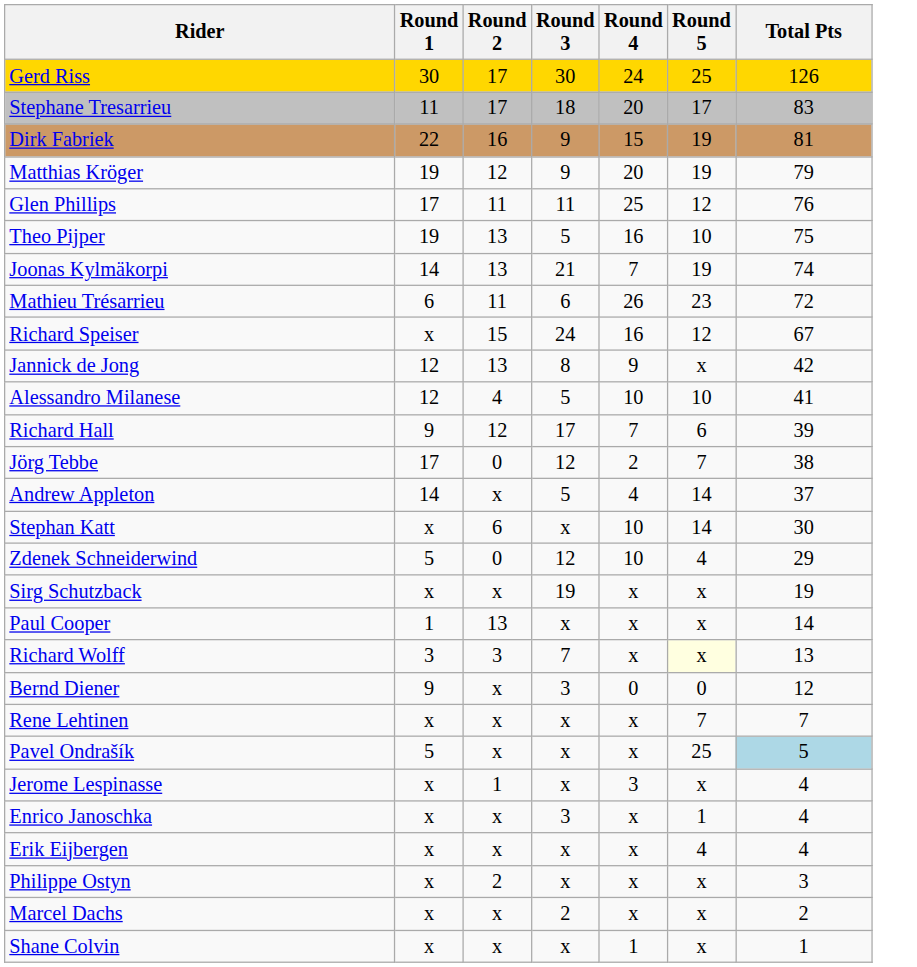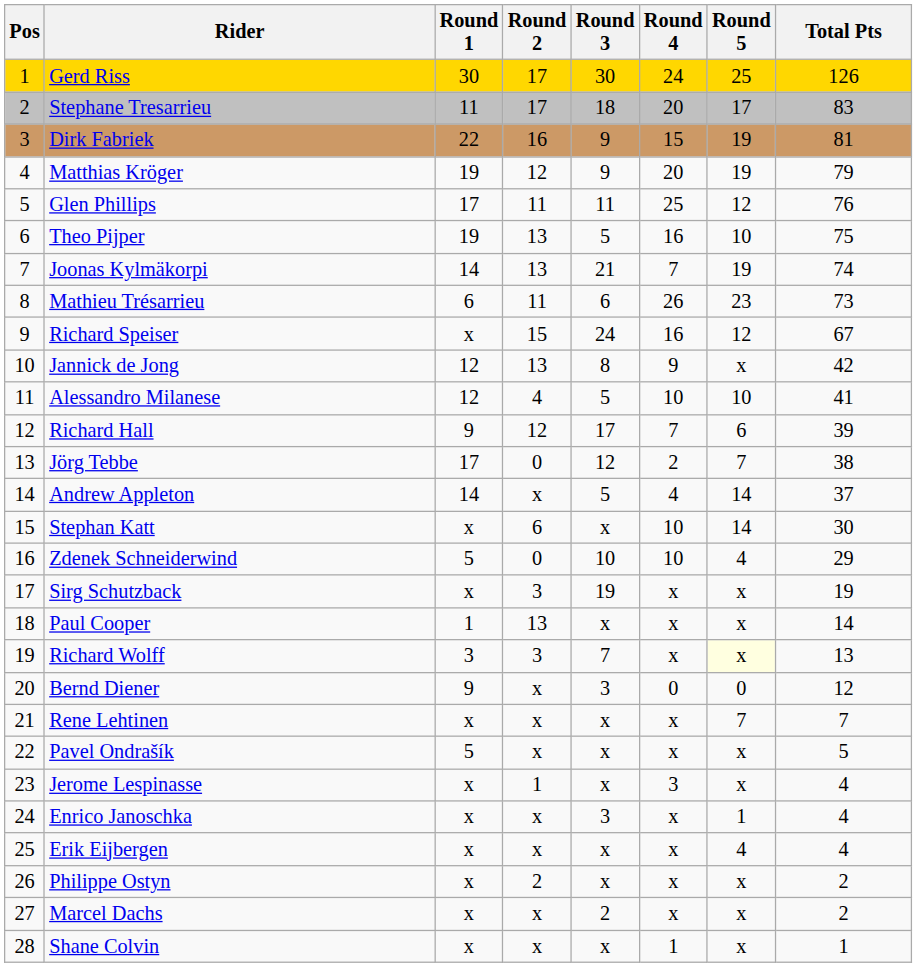+ column: Pos | 1 | 2 | 3 | 4 | 5 | 6 | 7 | 8 | 9 | 10 | 11 | 12 | 13 | 14 | 15 | 16 | 17 | 18 | 19 | 20 | 21 | 22 | 23 | 24 | 25 | 26 | 27 | 28
Mathieu Trésarrieu | Total Pts: 72 -> 73
Zdenek Schneiderwind | Round 3: 12 -> 10
Sirg Schutzback | Round 2: x -> 3
Pavel Ondrašík | Round 5: 25 -> x
Pavel Ondrašík | Total Pts: lightblue background -> no background
Philippe Ostyn | Total Pts: 3 -> 2
